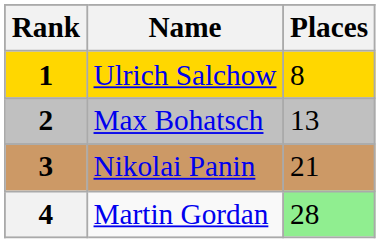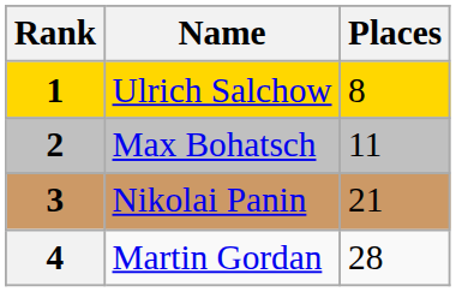Max Bohatsch | Places: 13 -> 11
Martin Gordan | Places: lightgreen background -> no background
